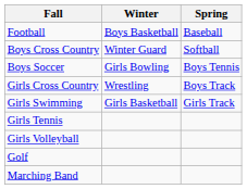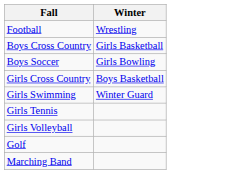- column: Spring | Baseball | Softball | Boys Tennis | Boys Track | Girls Track
Football | Winter: Boys Basketball -> Wrestling
Boys Cross Country | Winter: Winter Guard -> Girls Basketball
Girls Cross Country | Winter: Wrestling -> Boys Basketball
Girls Swimming | Winter: Girls Basketball -> Winter Guard
